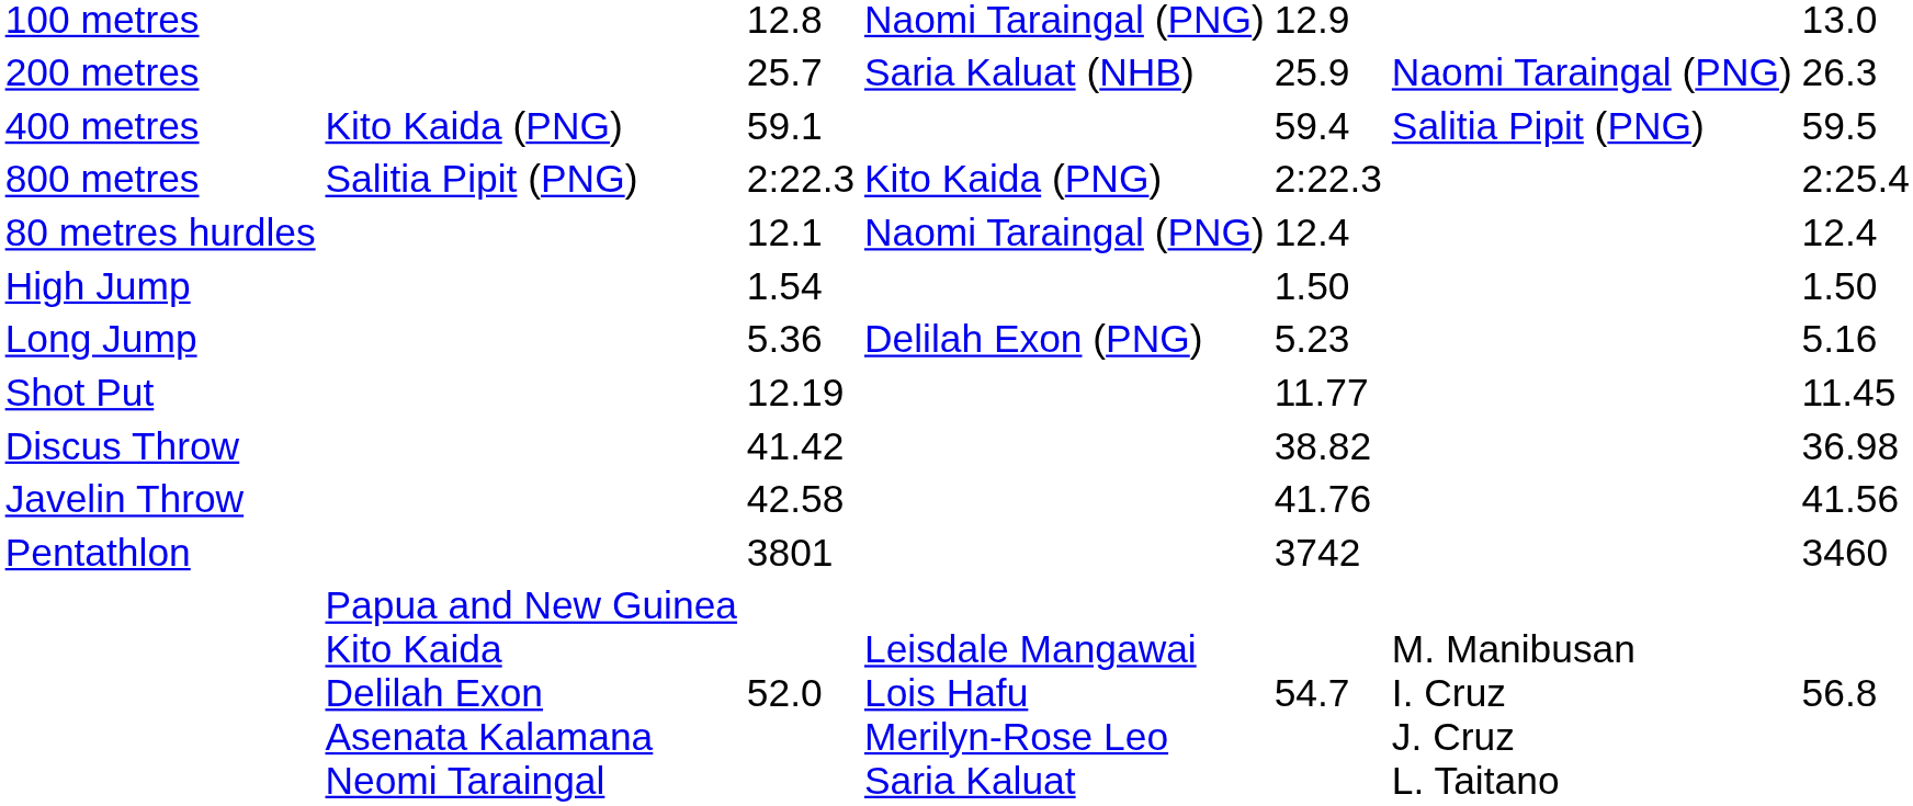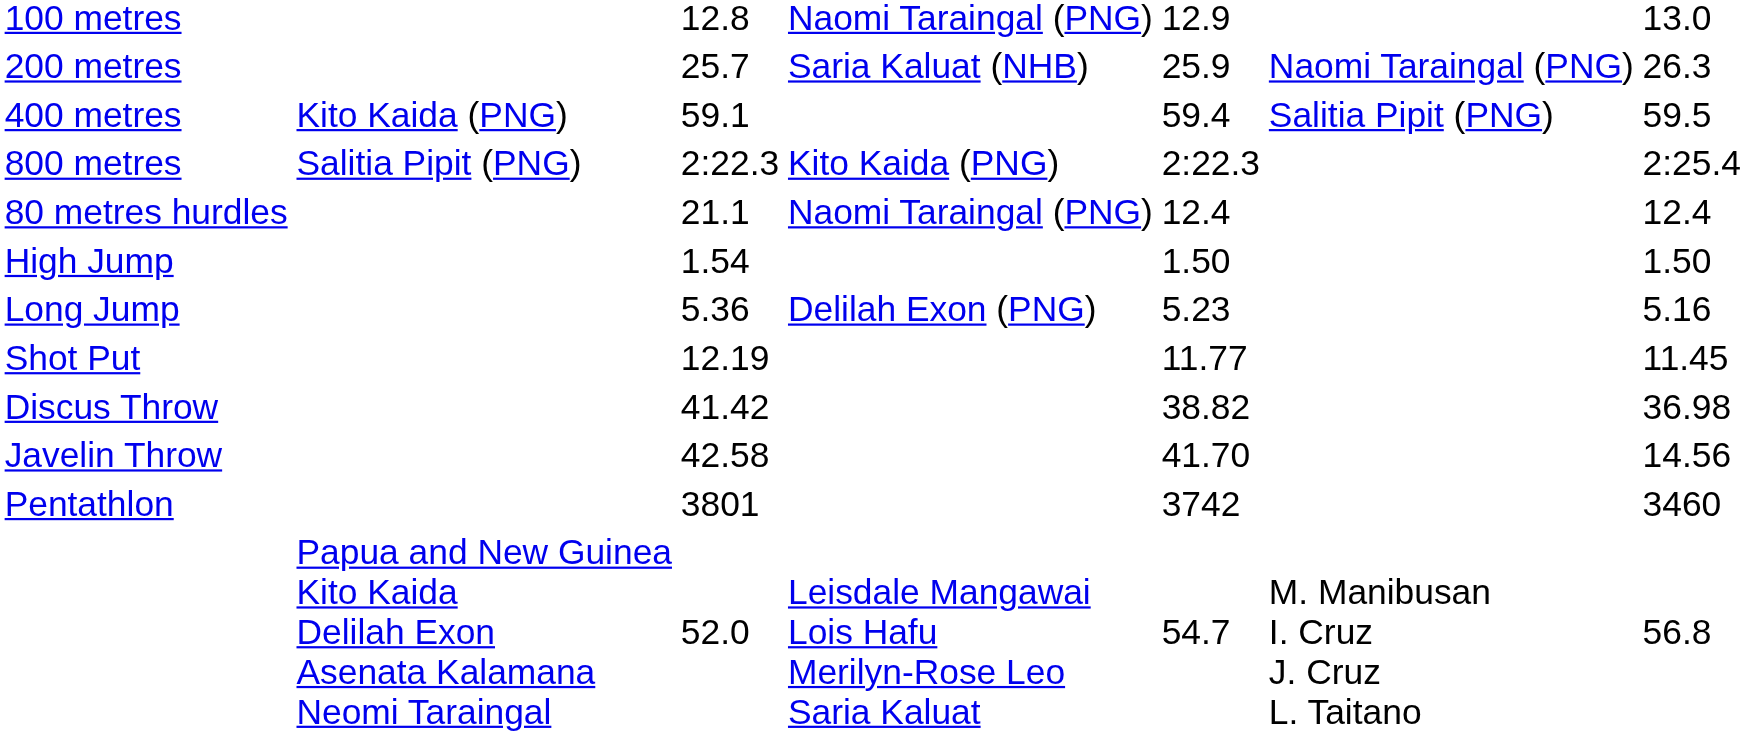80 metres hurdles | column 3: 12.1 -> 21.1
Javelin Throw | column 5: 41.76 -> 41.70
Javelin Throw | column 7: 41.56 -> 14.56
